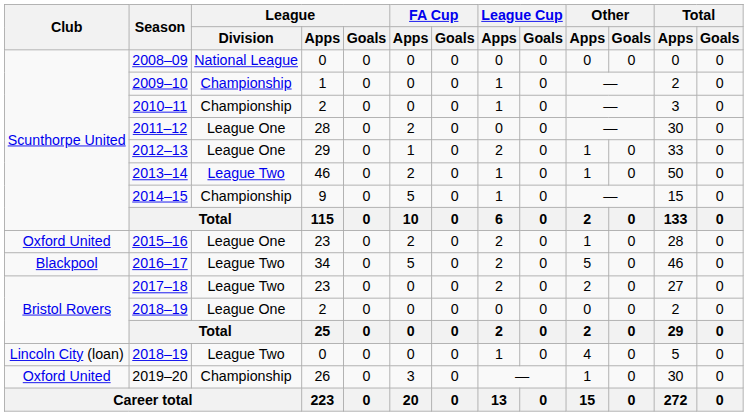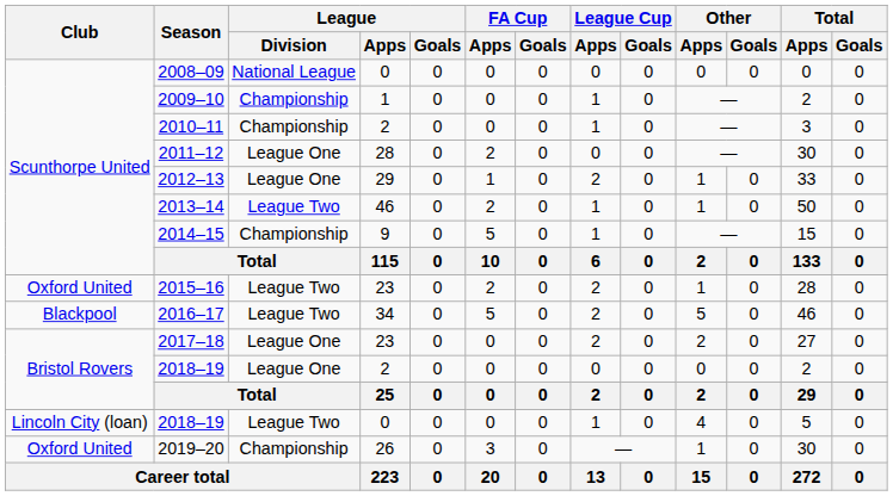2015–16 | League / Division: League One -> League Two
2017–18 | League / Division: League Two -> League One
